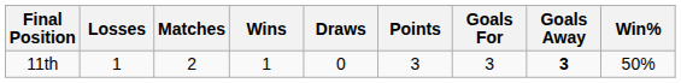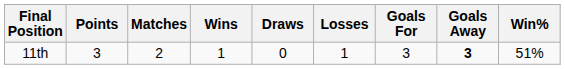columns swapped: Points <-> Losses
11th | Win%: 50% -> 51%
